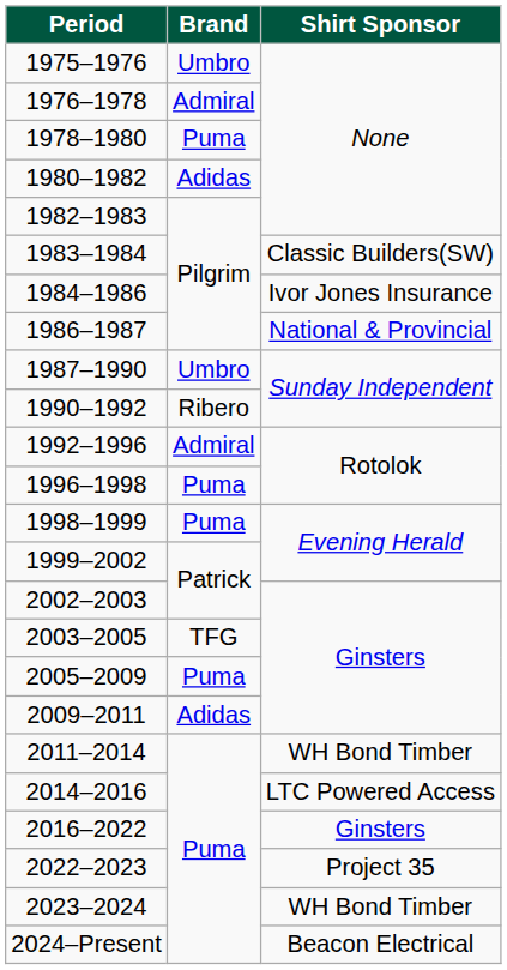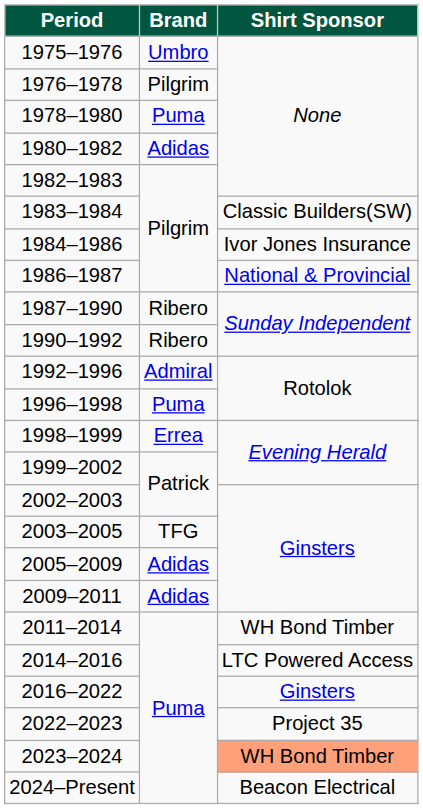1976–1978 | Brand: Admiral -> Pilgrim
1987–1990 | Brand: Umbro -> Ribero
1998–1999 | Brand: Puma -> Errea
2005–2009 | Brand: Puma -> Adidas
2023–2024 | Shirt Sponsor: no background -> lightsalmon background
